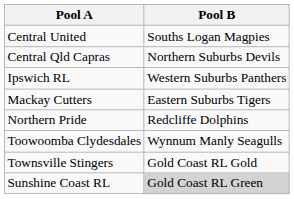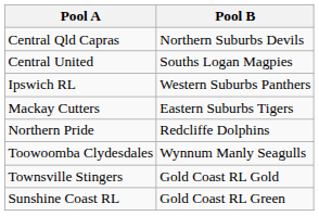rows swapped: Central Qld Capras <-> Central United
Sunshine Coast RL | Pool B: lightgrey background -> no background
